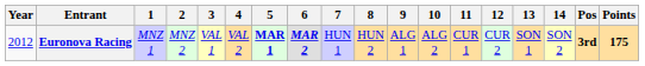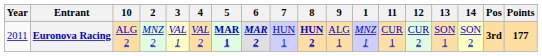columns swapped: 1 <-> 10
Euronova Racing | Year: 2012 -> 2011
Euronova Racing | 8: normal -> bold
Euronova Racing | Points: 175 -> 177
